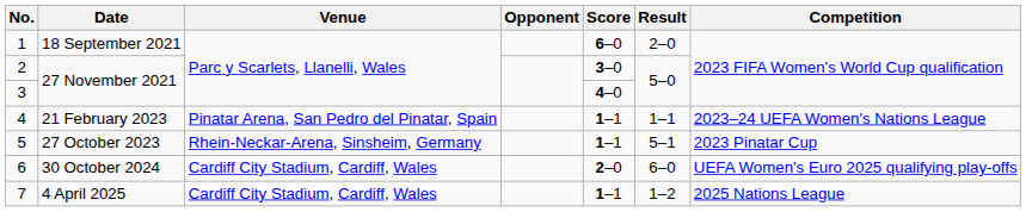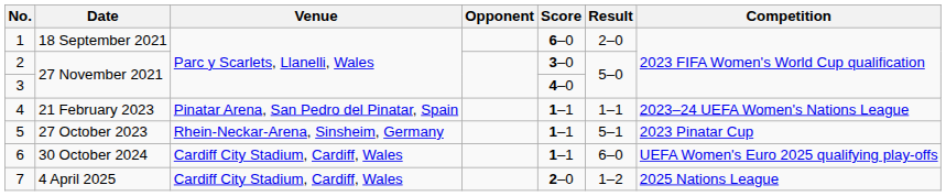6 | Score: 2–0 -> 1–1
7 | Score: 1–1 -> 2–0
